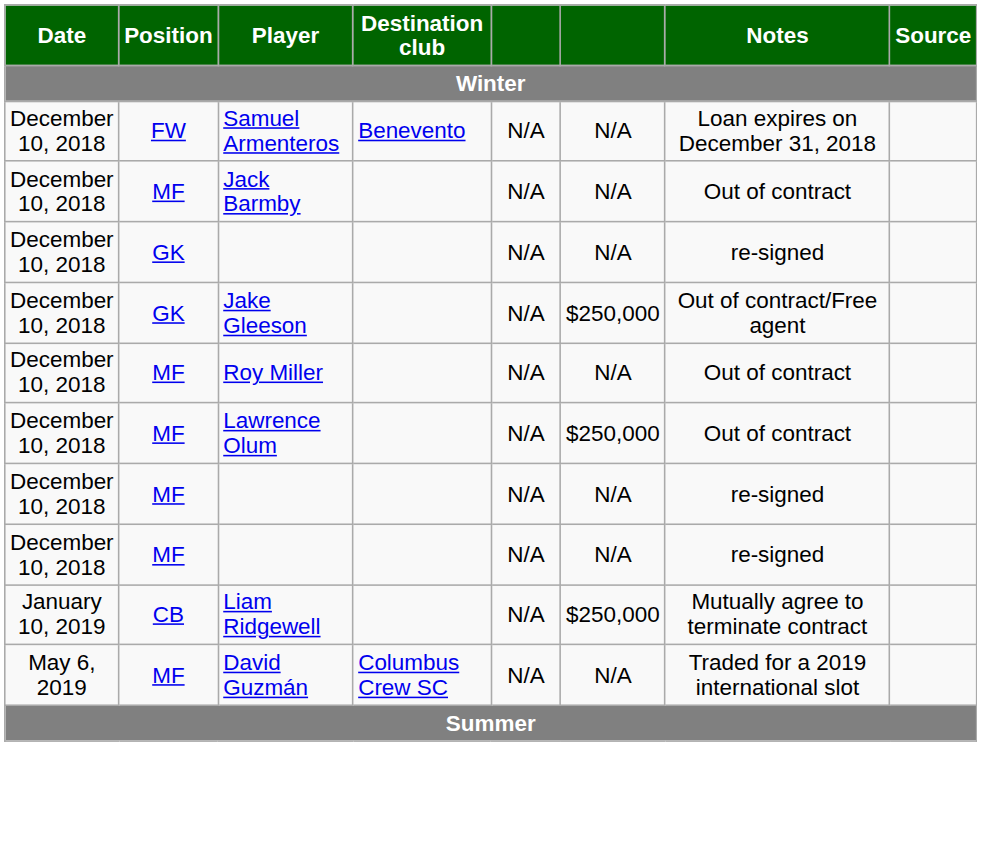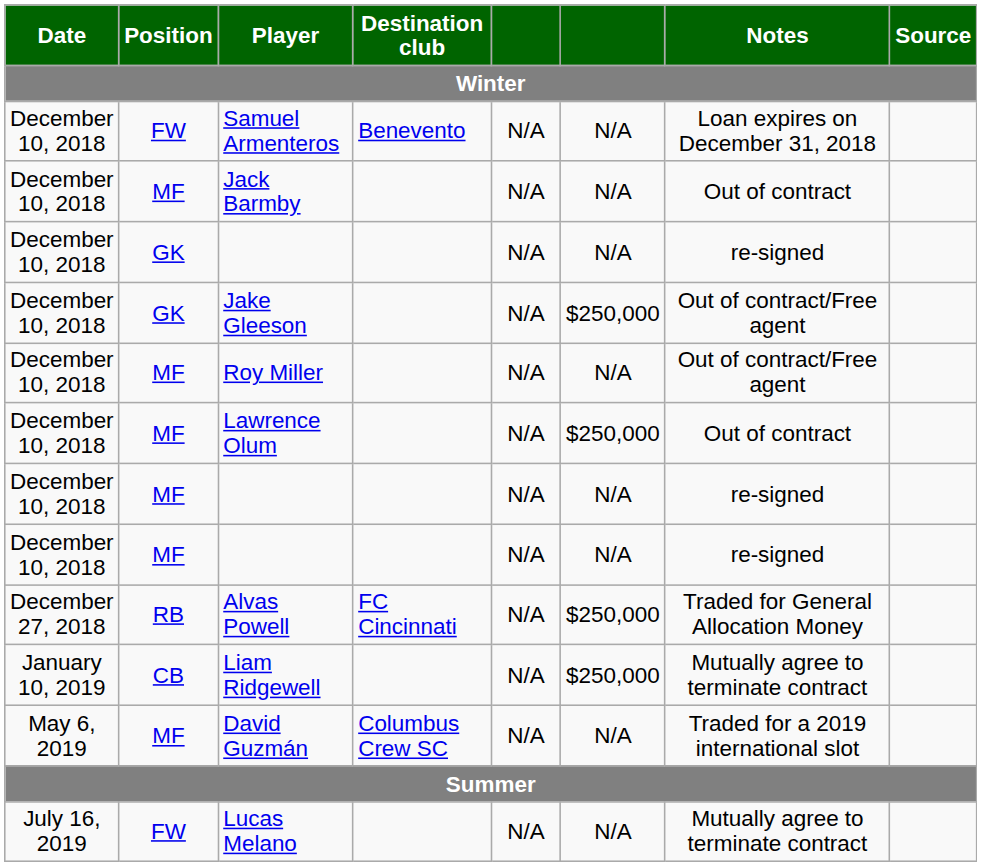Roy Miller | Notes: Out of contract -> Out of contract/Free agent
+ row: December 27, 2018 | RB | Alvas Powell | FC Cincinnati | N/A | $250,000 | Traded for General Allocation Money
+ row: July 16, 2019 | FW | Lucas Melano | N/A | N/A | Mutually agree to terminate contract
